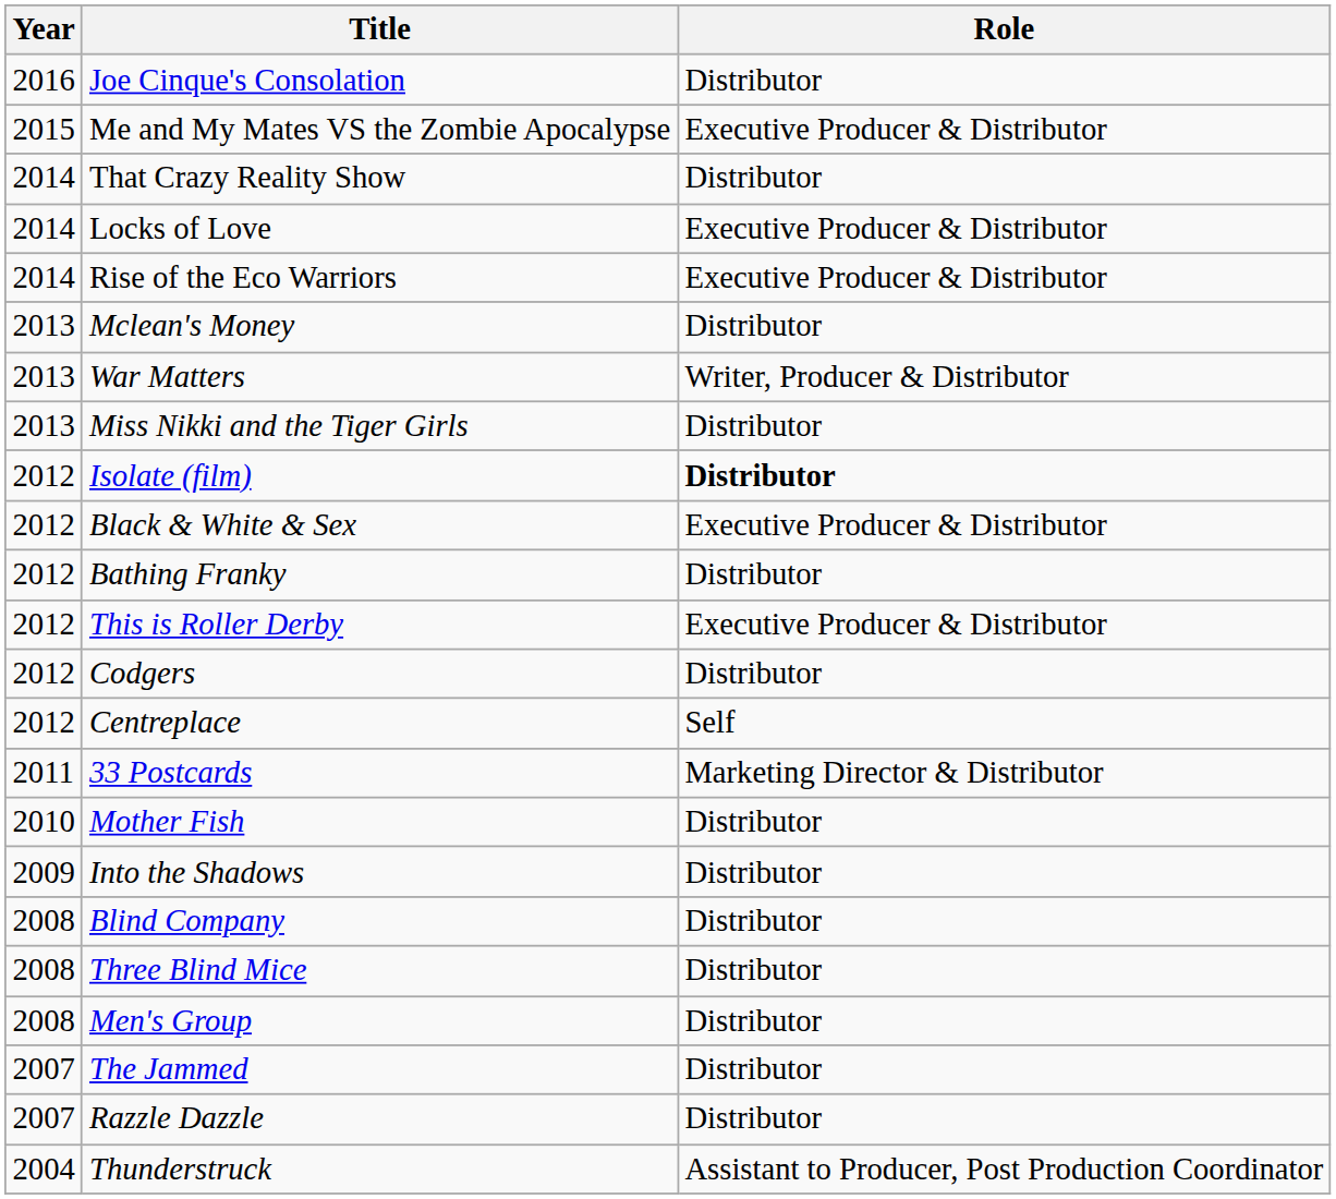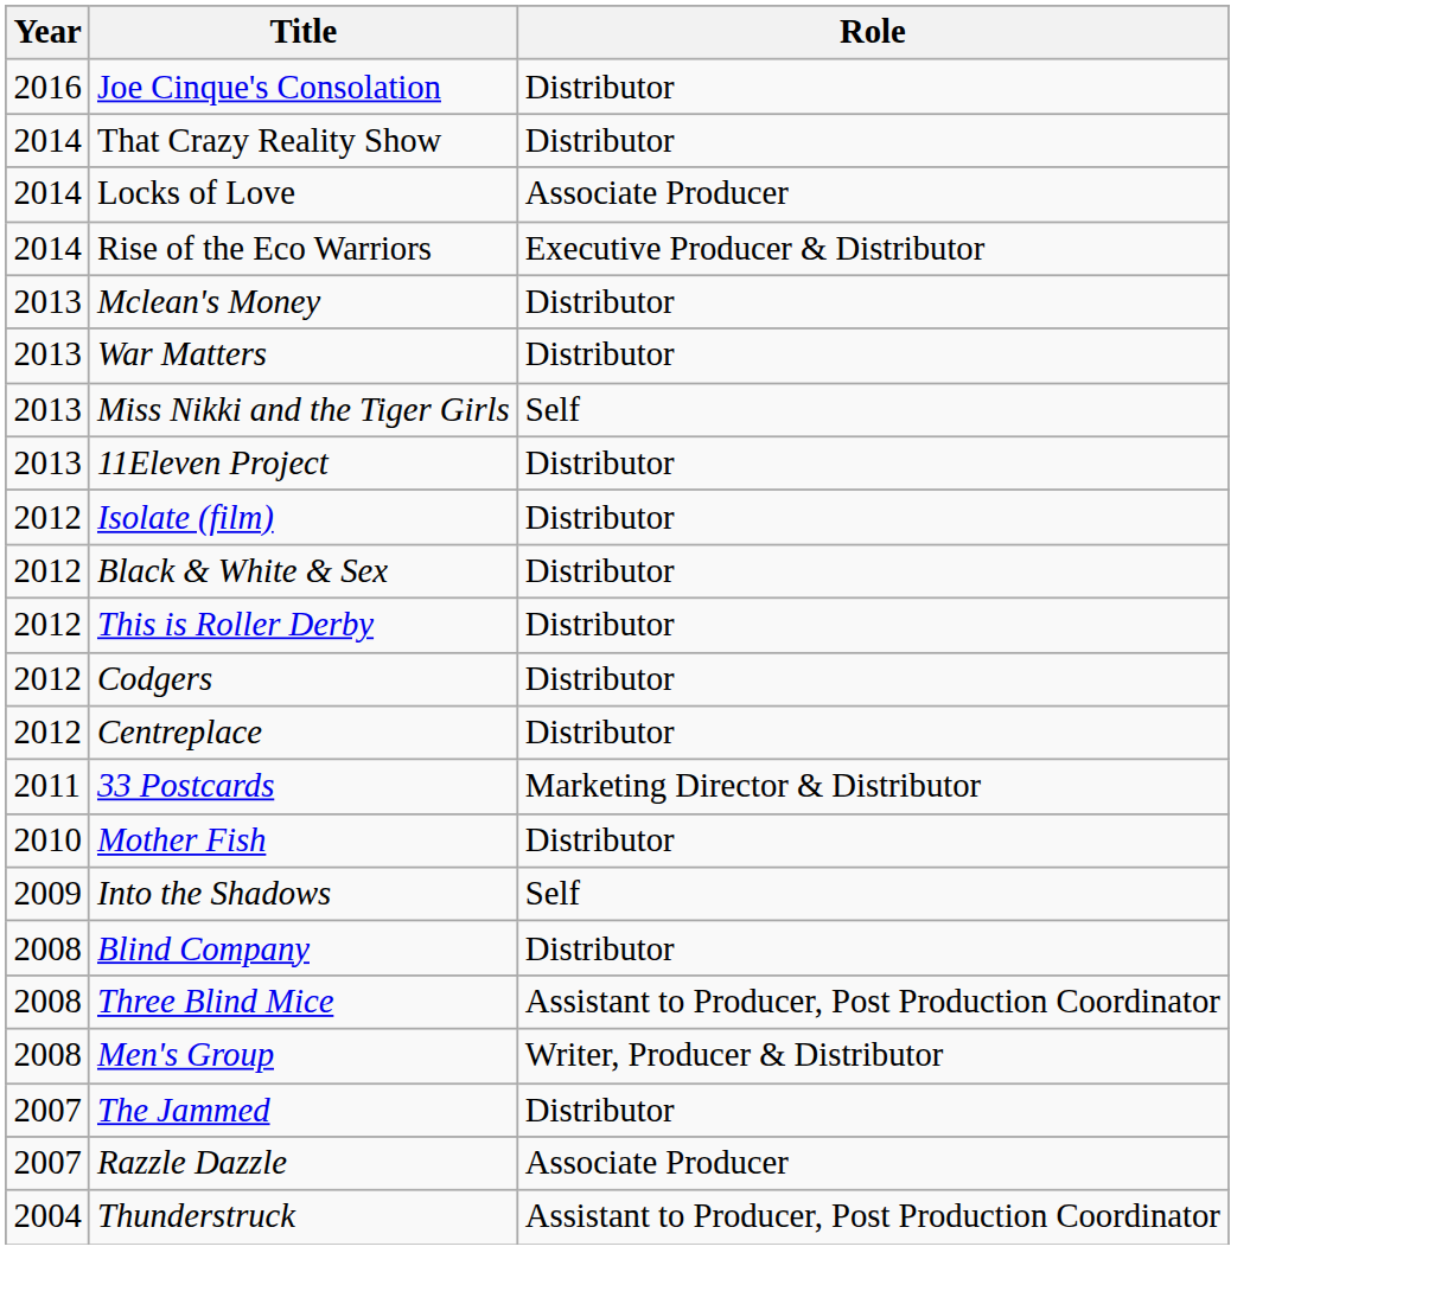- row: 2015 | Me and My Mates VS the Zombie Apocalypse | Executive Producer & Distributor
Locks of Love | Role: Executive Producer & Distributor -> Associate Producer
War Matters | Role: Writer, Producer & Distributor -> Distributor
Miss Nikki and the Tiger Girls | Role: Distributor -> Self
+ row: 2013 | 11Eleven Project | Distributor
Isolate (film) | Role: bold -> normal
Black & White & Sex | Role: Executive Producer & Distributor -> Distributor
- row: 2012 | Bathing Franky | Distributor
This is Roller Derby | Role: Executive Producer & Distributor -> Distributor
Centreplace | Role: Self -> Distributor
Into the Shadows | Role: Distributor -> Self
Three Blind Mice | Role: Distributor -> Assistant to Producer, Post Production Coordinator
Men's Group | Role: Distributor -> Writer, Producer & Distributor
Razzle Dazzle | Role: Distributor -> Associate Producer
